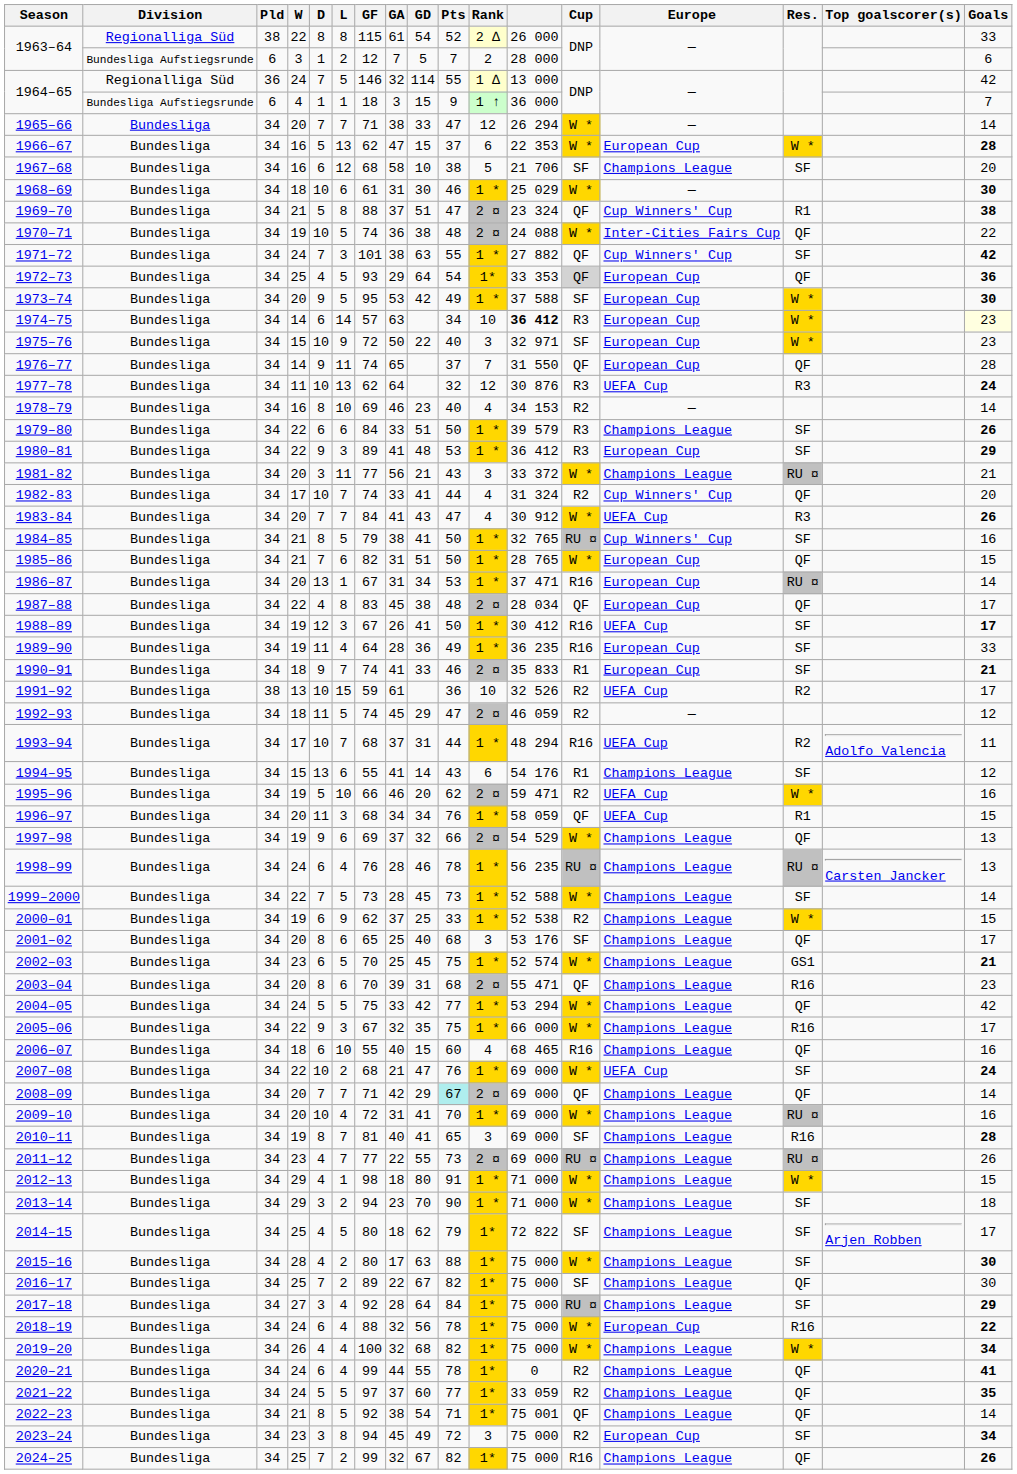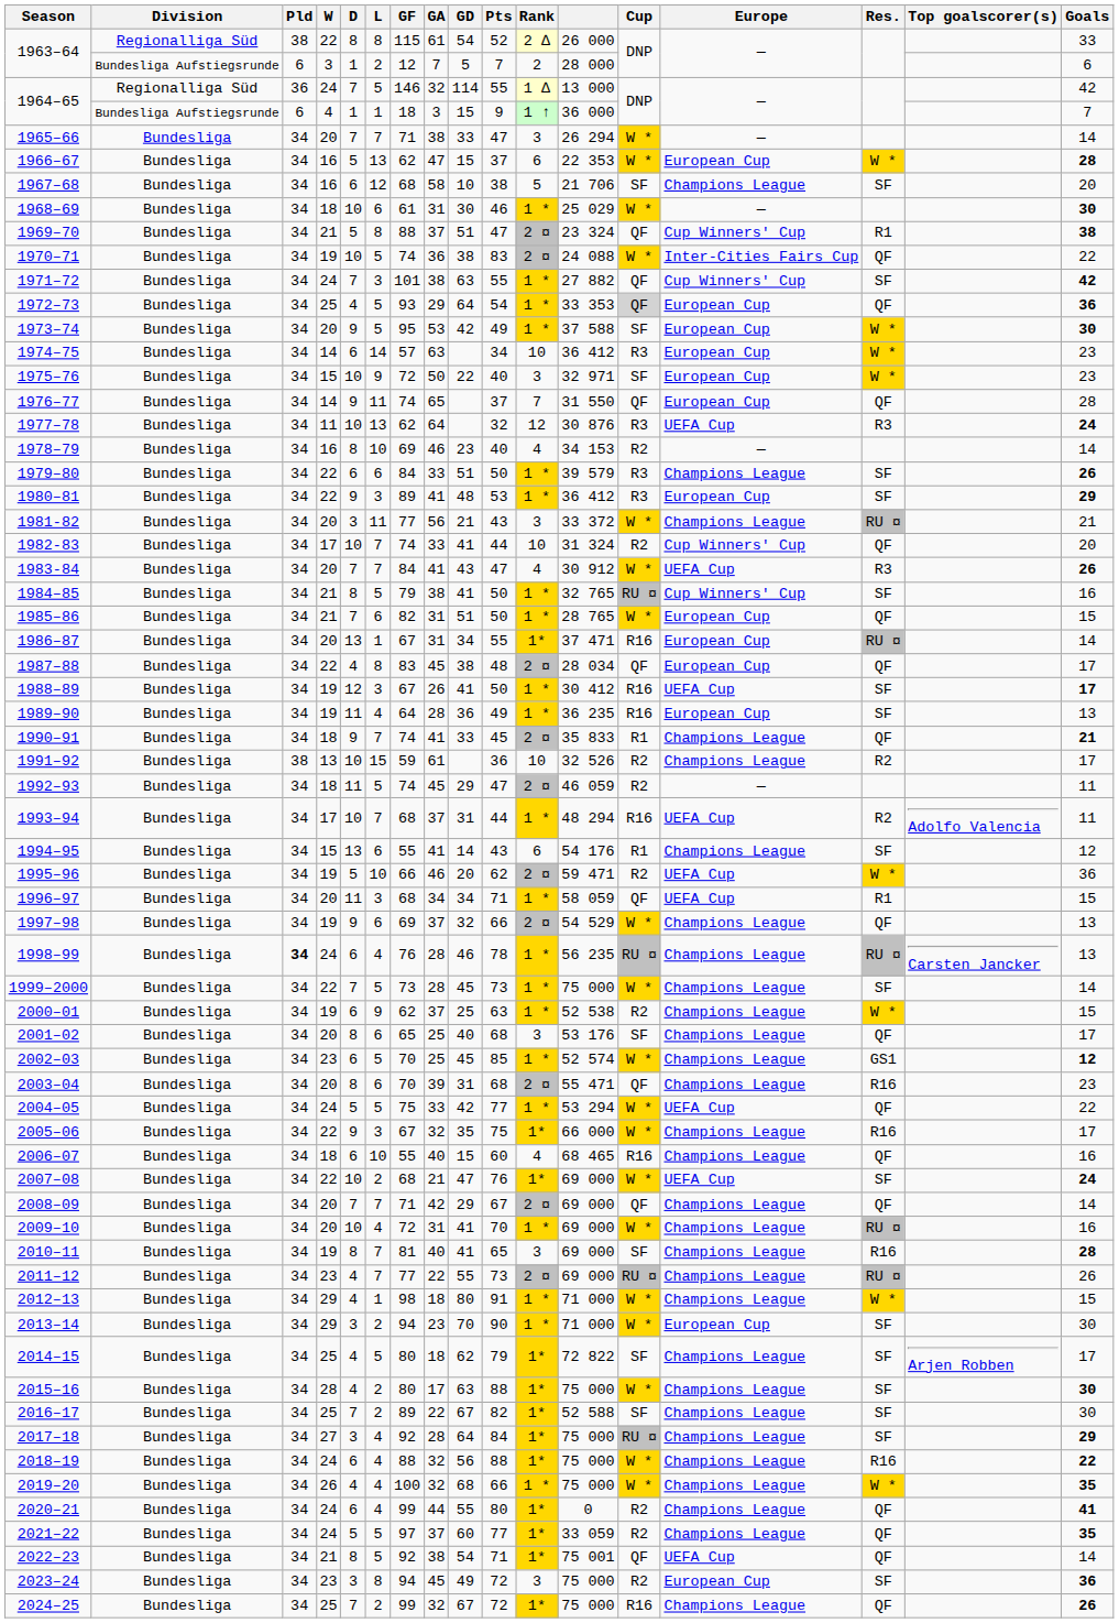1965–66 | Rank: 12 -> 3
1970–71 | Pts: 48 -> 83
1972–73 | Rank: 1* -> 1 *
1974–75 | column 12: bold -> normal
1974–75 | Goals: lightyellow background -> no background
1982-83 | Rank: 4 -> 10
1986–87 | Pts: 53 -> 55
1986–87 | Rank: 1 * -> 1*
1989–90 | Goals: 33 -> 13
1990–91 | Pts: 46 -> 45
1990–91 | Europe: European Cup -> Champions League
1990–91 | Res.: SF -> QF
1991–92 | Europe: UEFA Cup -> Champions League
1992–93 | Goals: 12 -> 11
1995–96 | Goals: 16 -> 36
1996–97 | Pts: 76 -> 71
1998–99 | Pld: normal -> bold
1999–2000 | column 12: 52 588 -> 75 000
2000–01 | Pts: 33 -> 63
2002–03 | Pts: 75 -> 85
2002–03 | Goals: 21 -> 12
2004–05 | Europe: Champions League -> UEFA Cup
2004–05 | Goals: 42 -> 22
2005–06 | Rank: 1 * -> 1*
2007–08 | Rank: 1 * -> 1*
2008–09 | Pts: paleturquoise background -> no background
2013–14 | Europe: Champions League -> European Cup
2013–14 | Goals: 18 -> 30
2016–17 | column 12: 75 000 -> 52 588
2016–17 | Res.: QF -> SF
2018–19 | Pts: 78 -> 88
2018–19 | Europe: European Cup -> Champions League
2019–20 | Pts: 82 -> 66
2019–20 | Rank: 1* -> 1 *
2019–20 | Goals: 34 -> 35
2020–21 | Pts: 78 -> 80
2022–23 | Europe: Champions League -> UEFA Cup
2023–24 | Goals: 34 -> 36
2024–25 | Pts: 82 -> 72
